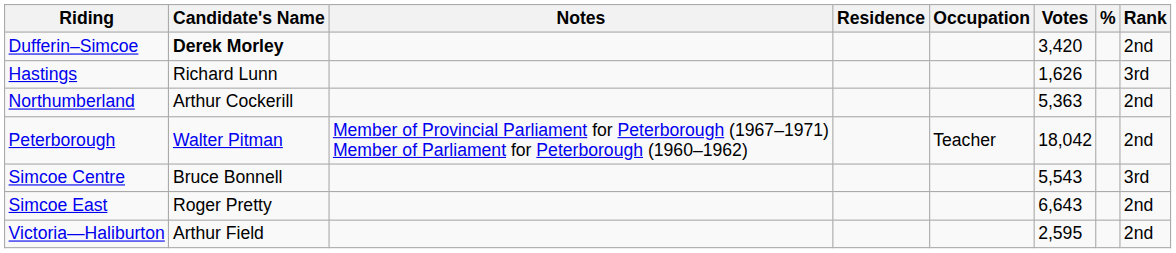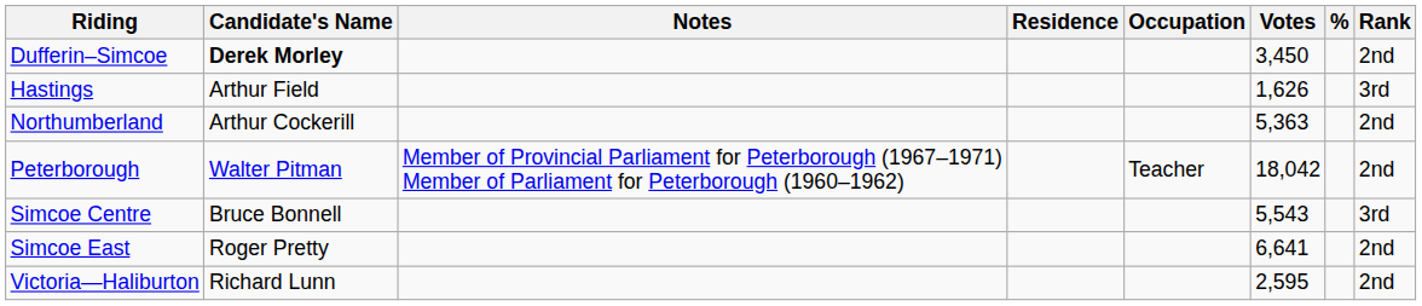Dufferin–Simcoe | Votes: 3,420 -> 3,450
Hastings | Candidate's Name: Richard Lunn -> Arthur Field
Simcoe East | Votes: 6,643 -> 6,641
Victoria—Haliburton | Candidate's Name: Arthur Field -> Richard Lunn
